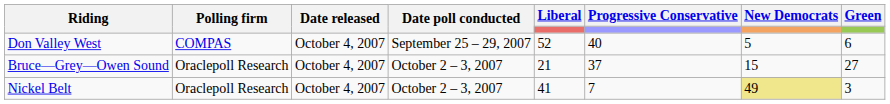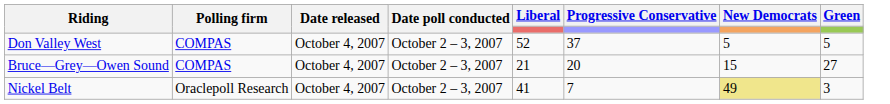Don Valley West | Date poll conducted: September 25 – 29, 2007 -> October 2 – 3, 2007
Don Valley West | Progressive Conservative: 40 -> 37
Don Valley West | Green: 6 -> 5
Bruce—Grey—Owen Sound | Polling firm: Oraclepoll Research -> COMPAS
Bruce—Grey—Owen Sound | Progressive Conservative: 37 -> 20
